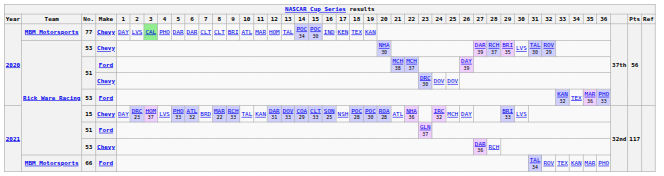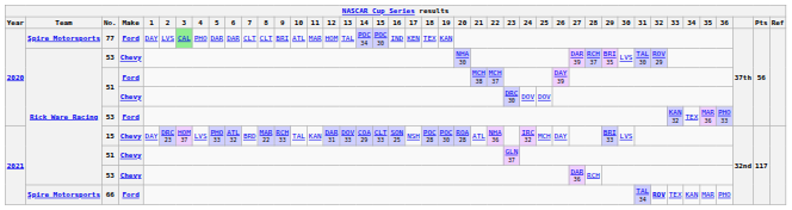77 | Team: MBM Motorsports -> Spire Motorsports
77 | Make: Chevy -> Ford
2021 / 51 | Make: Ford -> Chevy
66 | Team: MBM Motorsports -> Spire Motorsports
66 | 32: normal -> bold
